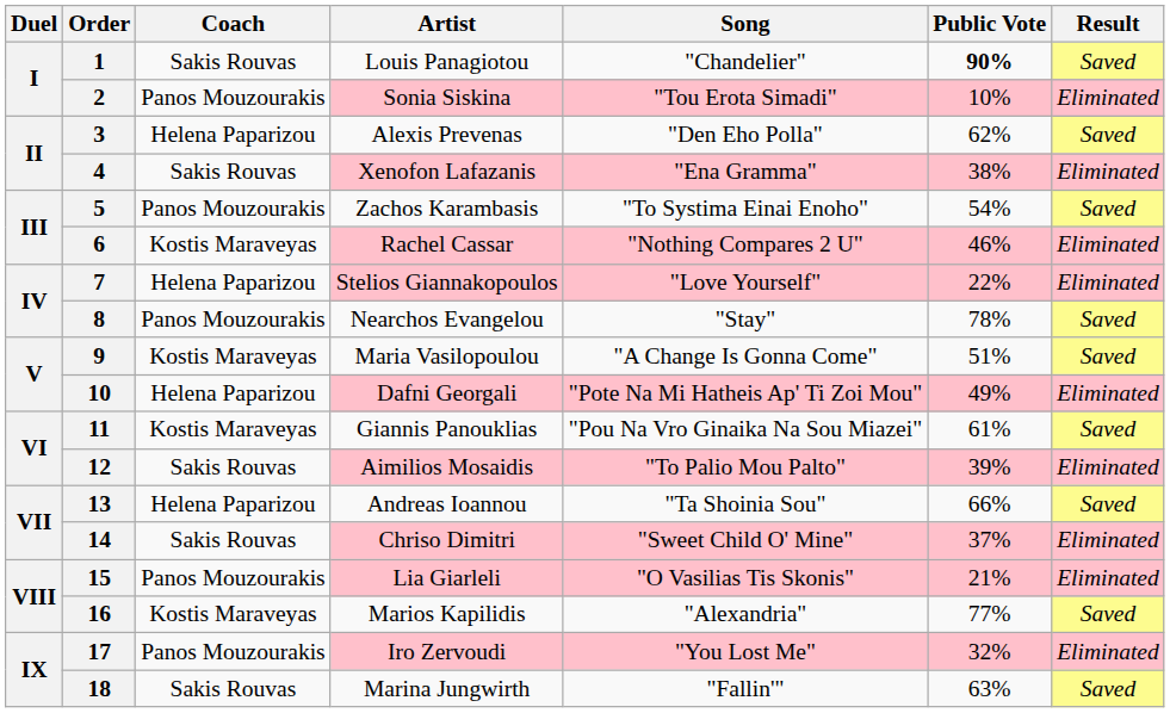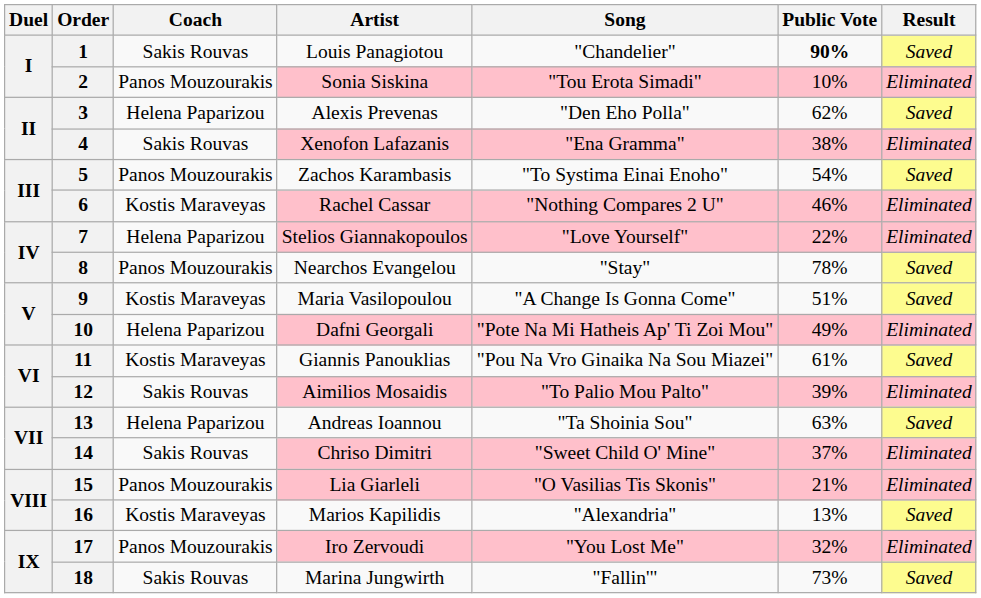13 | Public Vote: 66% -> 63%
16 | Public Vote: 77% -> 13%
18 | Public Vote: 63% -> 73%
